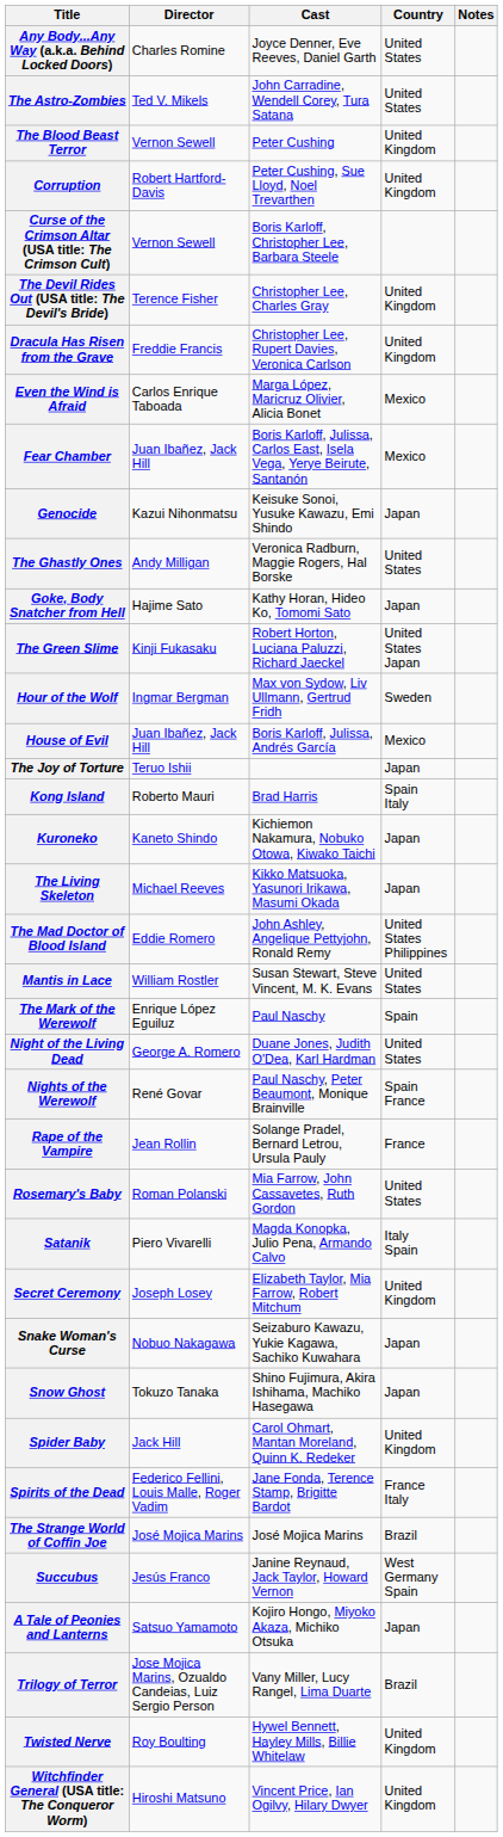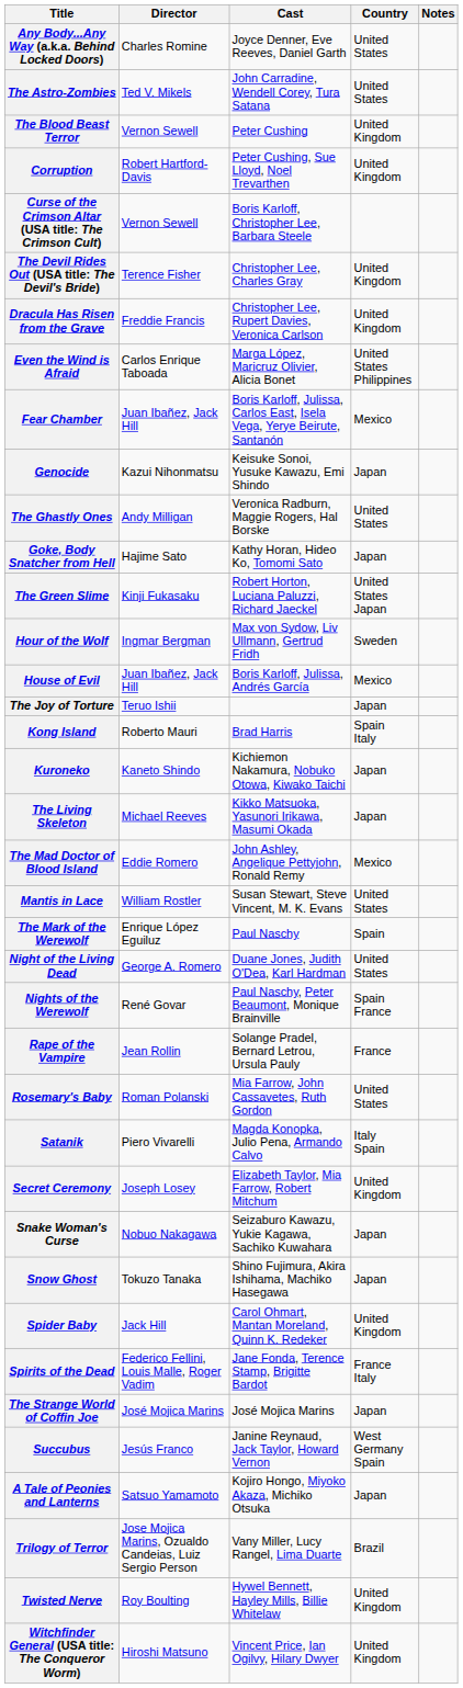Even the Wind is Afraid | Country: Mexico -> United States Philippines
The Mad Doctor of Blood Island | Country: United States Philippines -> Mexico
The Strange World of Coffin Joe | Country: Brazil -> Japan
